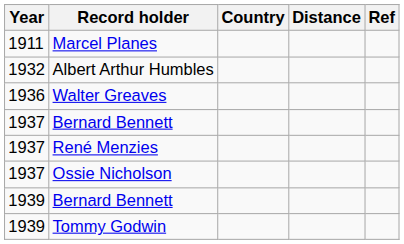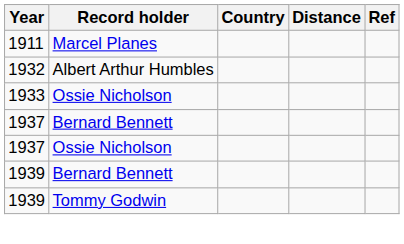+ row: 1933 | Ossie Nicholson
- row: 1936 | Walter Greaves
- row: 1937 | René Menzies
